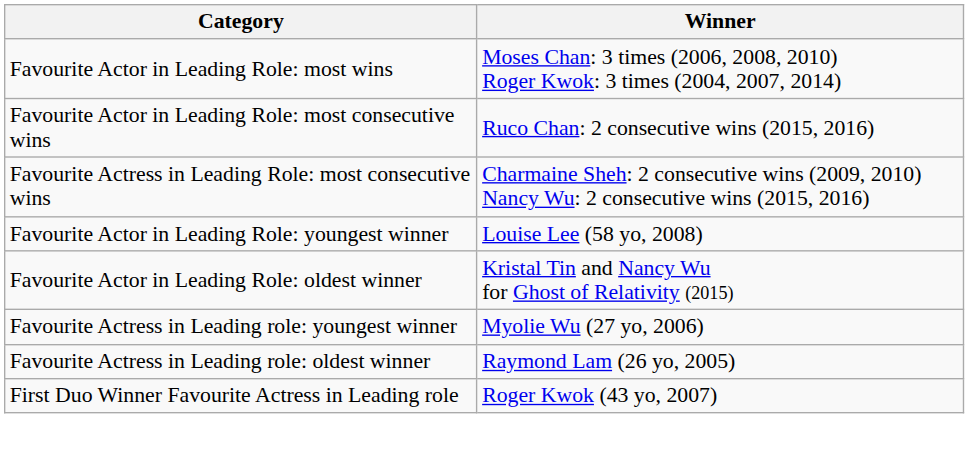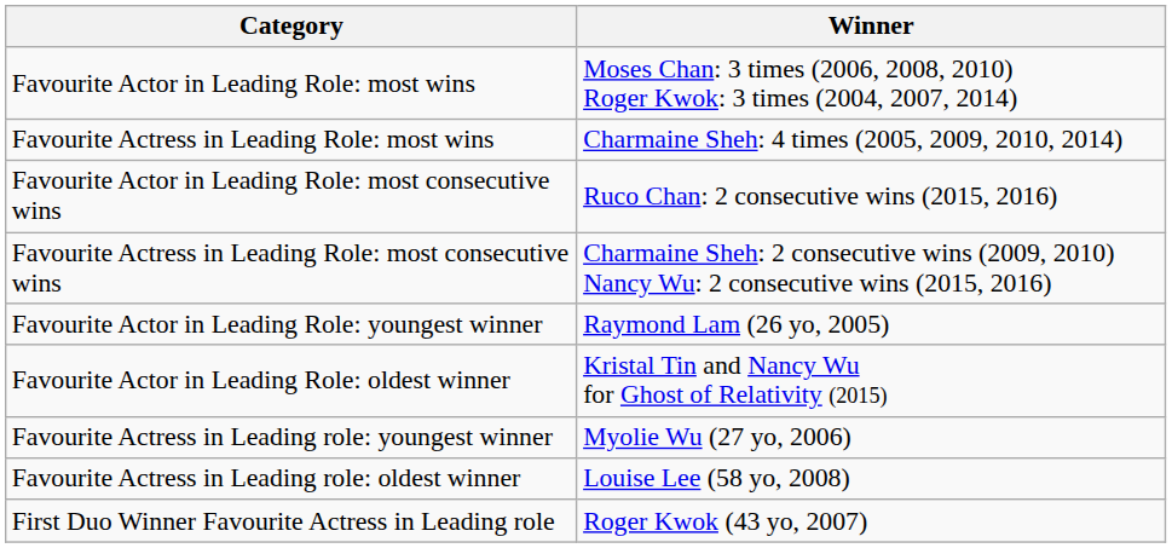+ row: Favourite Actress in Leading Role: most wins | Charmaine Sheh: 4 times (2005, 2009, 2010, 2014)
Favourite Actor in Leading Role: youngest winner | Winner: Louise Lee (58 yo, 2008) -> Raymond Lam (26 yo, 2005)
Favourite Actress in Leading role: oldest winner | Winner: Raymond Lam (26 yo, 2005) -> Louise Lee (58 yo, 2008)
